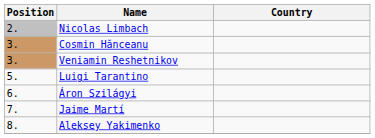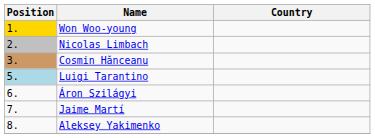+ row: 1. | Won Woo-young
- row: 3. | Veniamin Reshetnikov
Luigi Tarantino | Position: no background -> lightblue background
